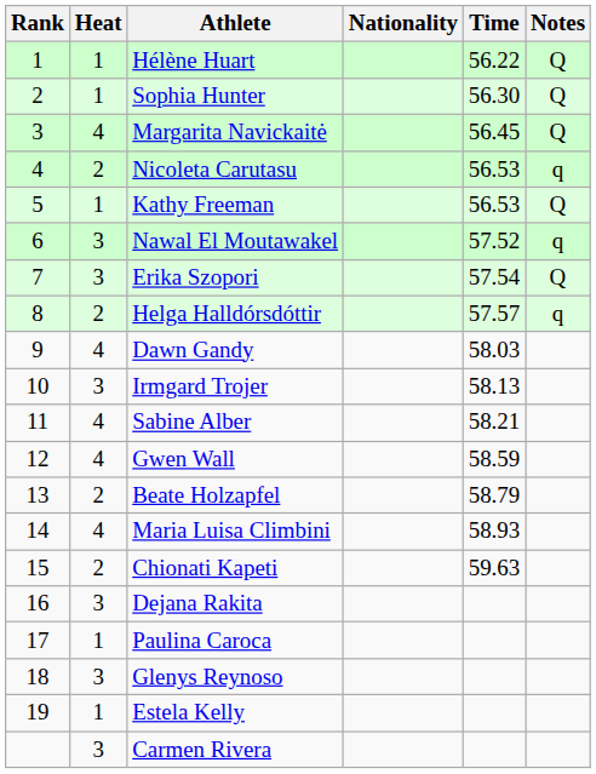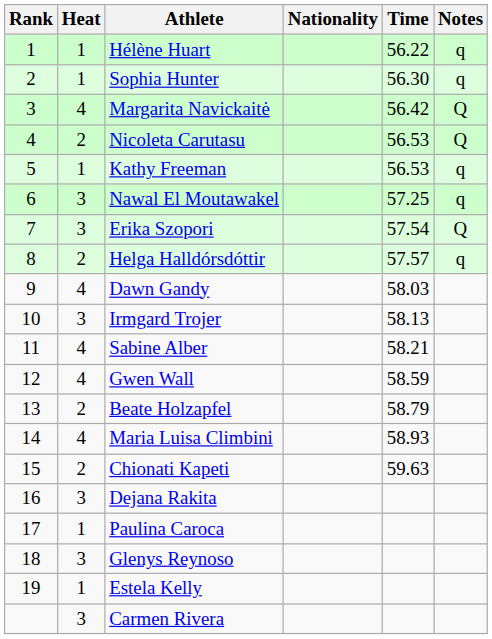Hélène Huart | Notes: Q -> q
Sophia Hunter | Notes: Q -> q
Margarita Navickaitė | Time: 56.45 -> 56.42
Nicoleta Carutasu | Notes: q -> Q
Kathy Freeman | Notes: Q -> q
Nawal El Moutawakel | Time: 57.52 -> 57.25
